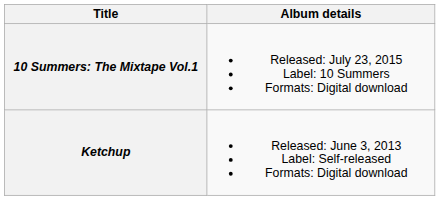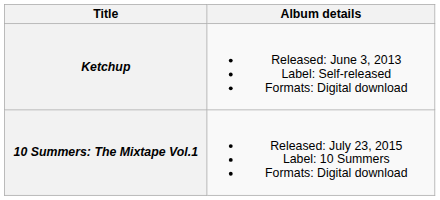rows swapped: Ketchup <-> 10 Summers: The Mixtape Vol.1
